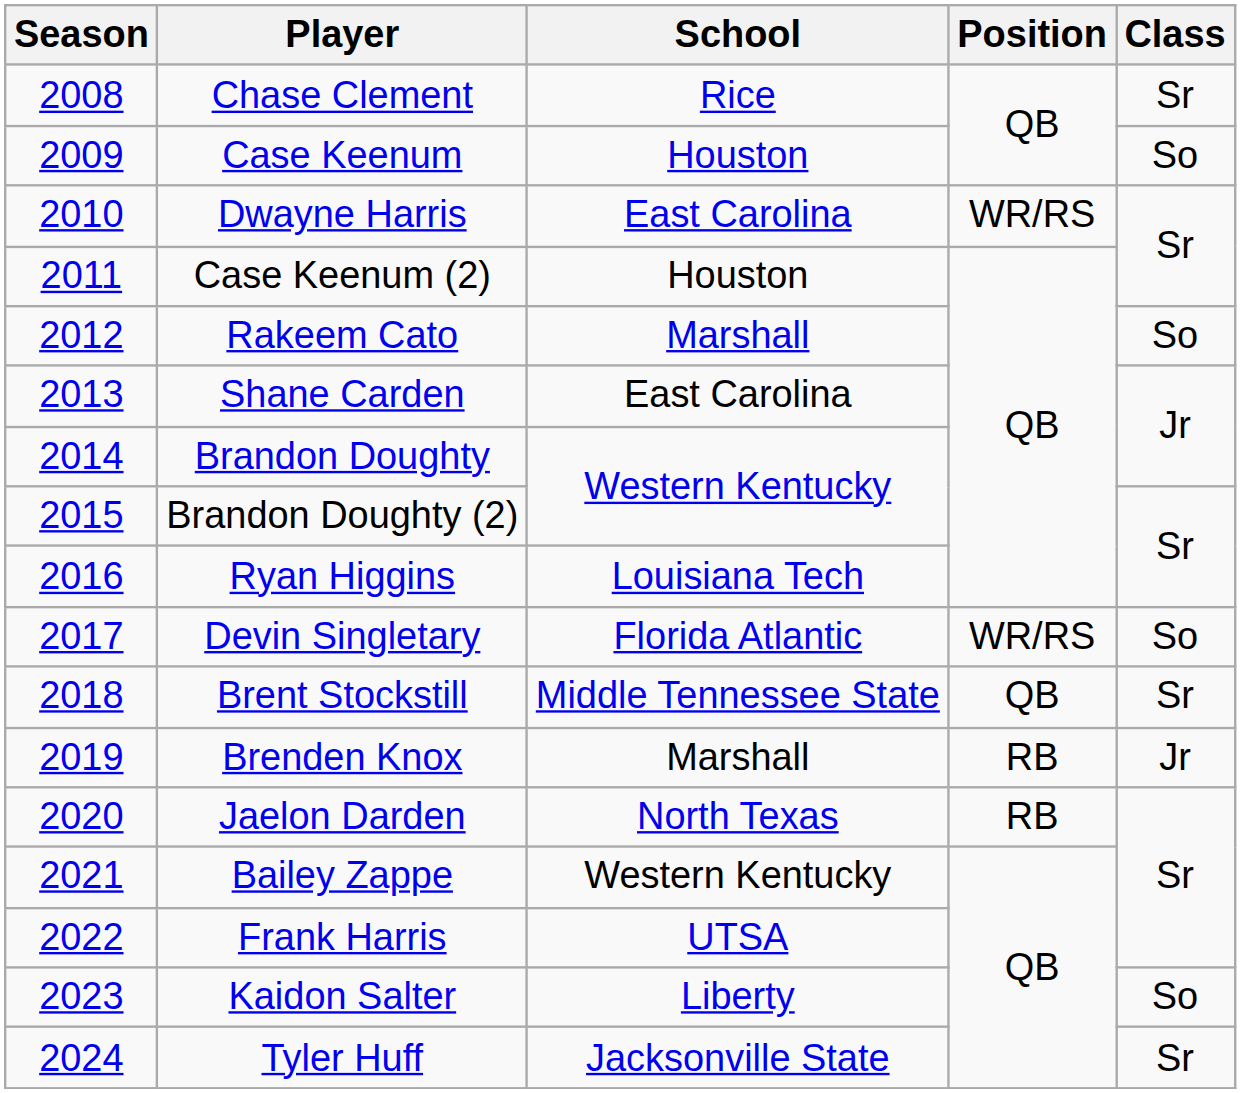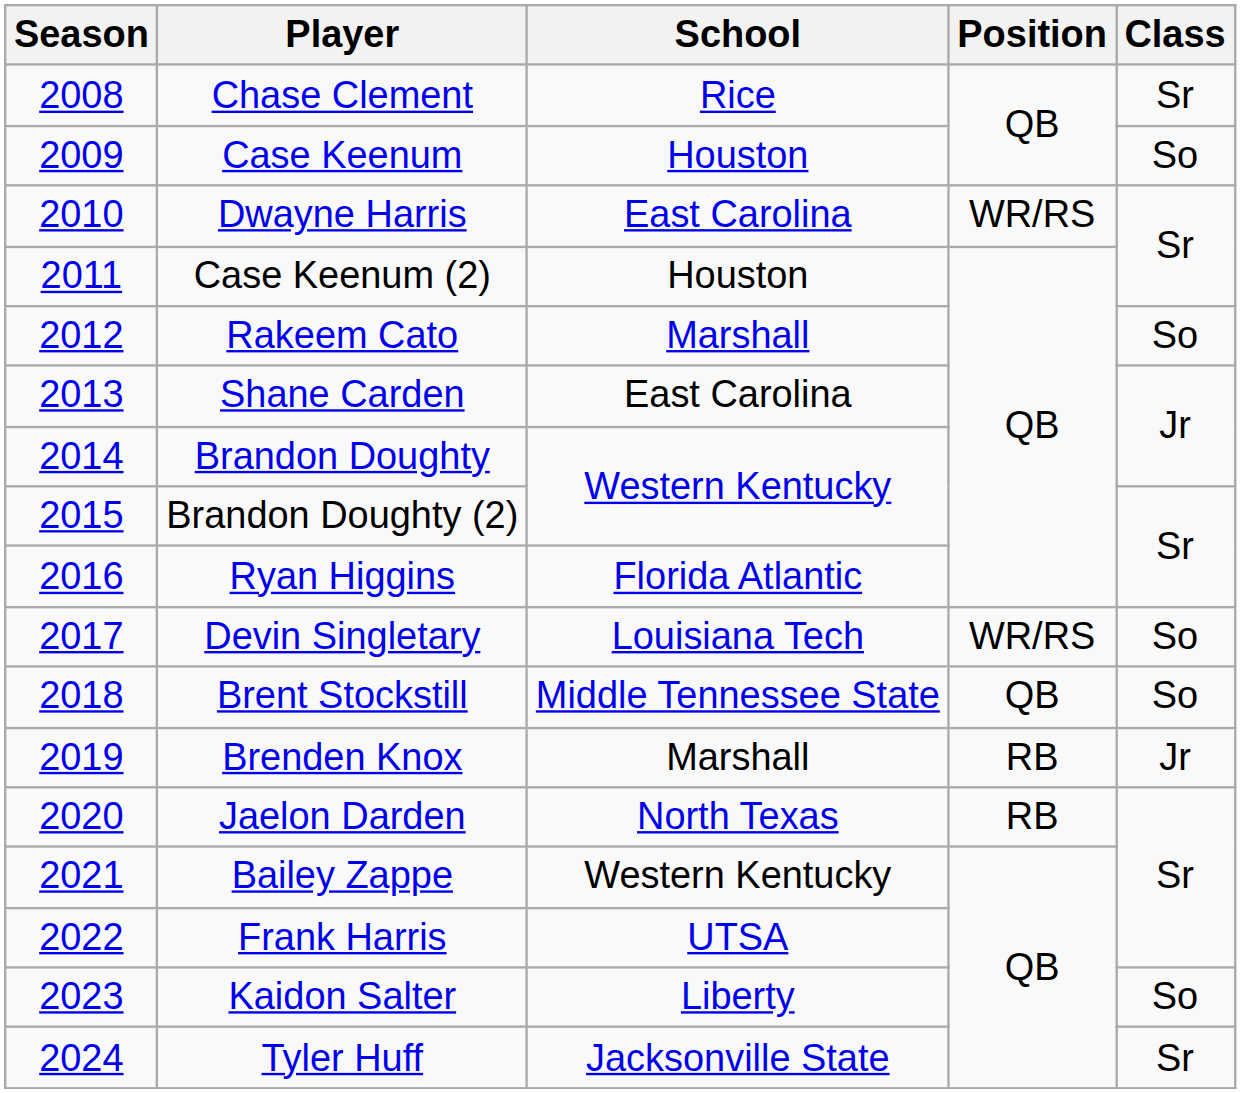Ryan Higgins | School: Louisiana Tech -> Florida Atlantic
Devin Singletary | School: Florida Atlantic -> Louisiana Tech
Brent Stockstill | Class: Sr -> So
